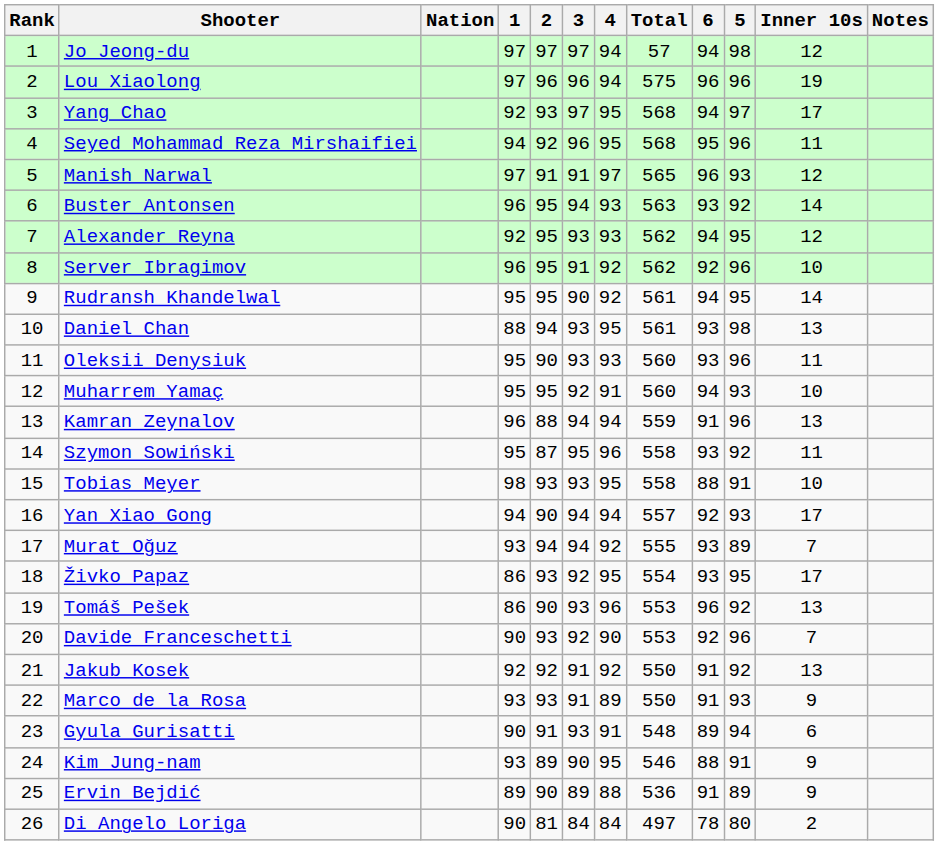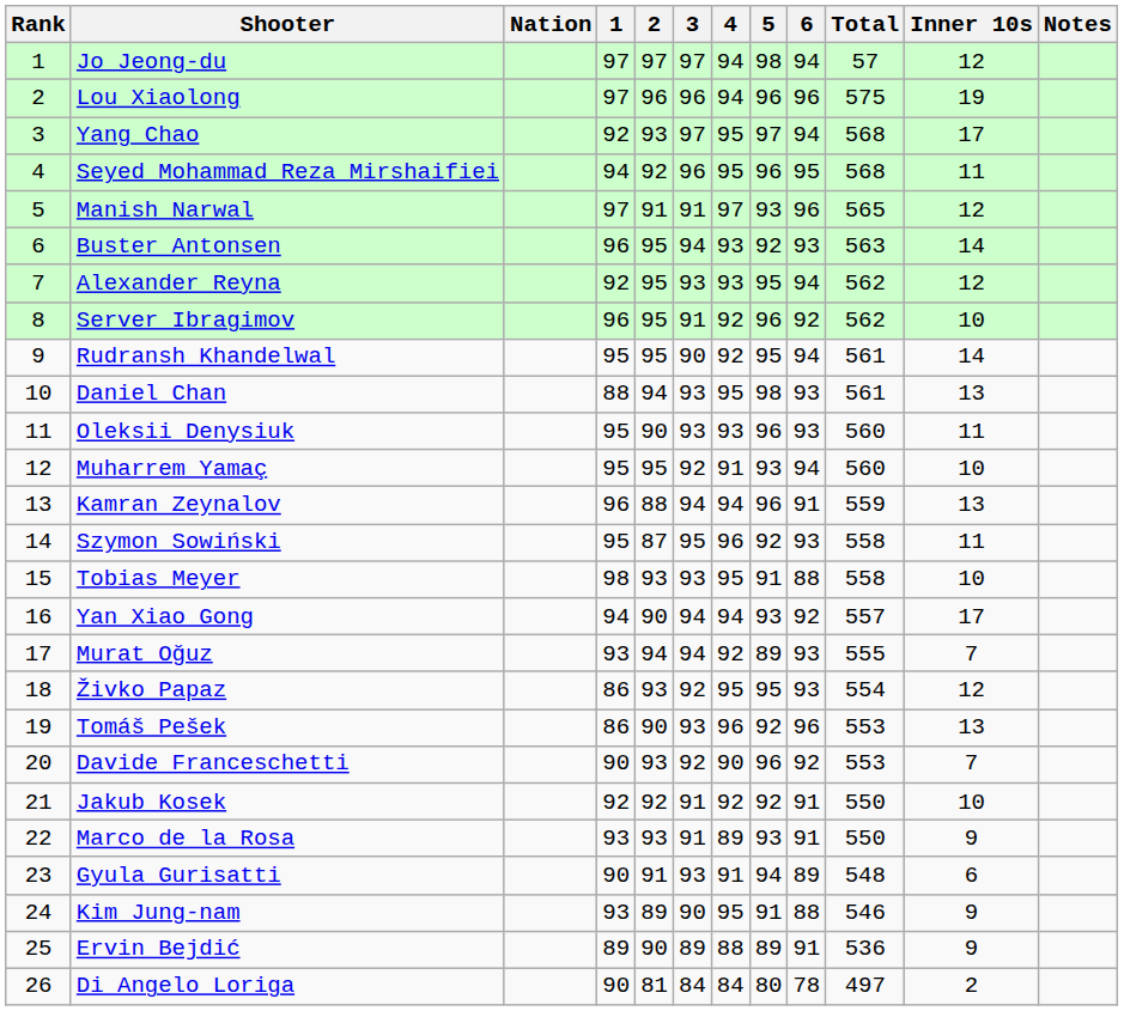columns swapped: 5 <-> Total
Živko Papaz | Inner 10s: 17 -> 12
Jakub Kosek | Inner 10s: 13 -> 10
